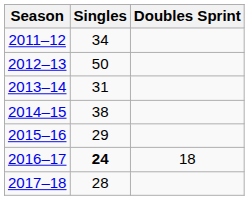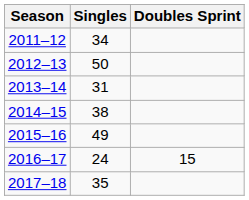2015–16 | Singles: 29 -> 49
2016–17 | Singles: bold -> normal
2016–17 | Doubles Sprint: 18 -> 15
2017–18 | Singles: 28 -> 35
